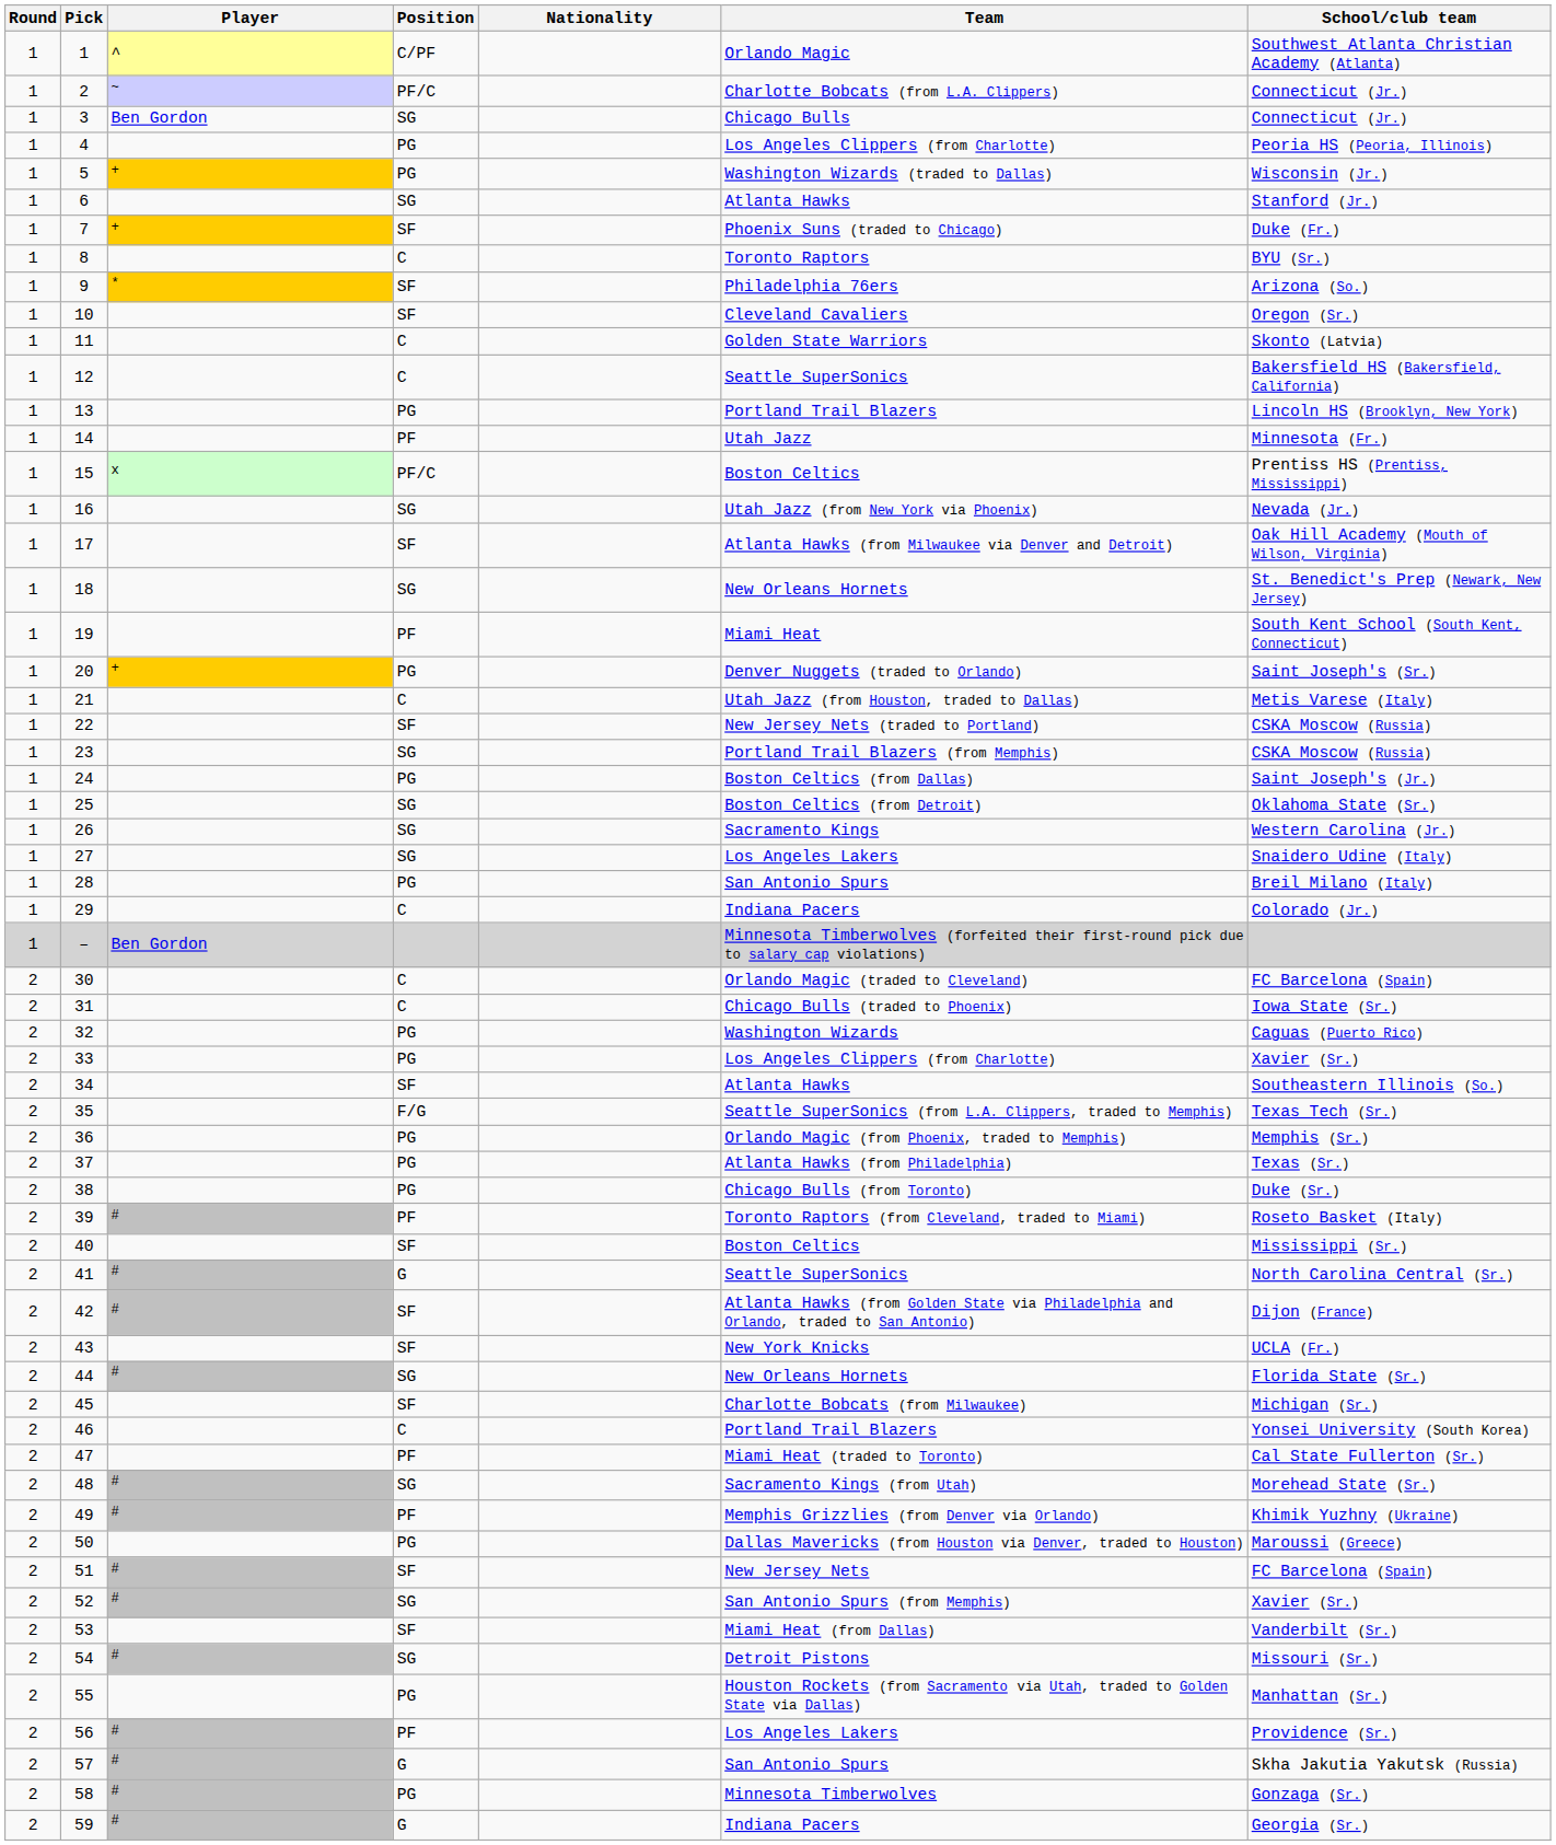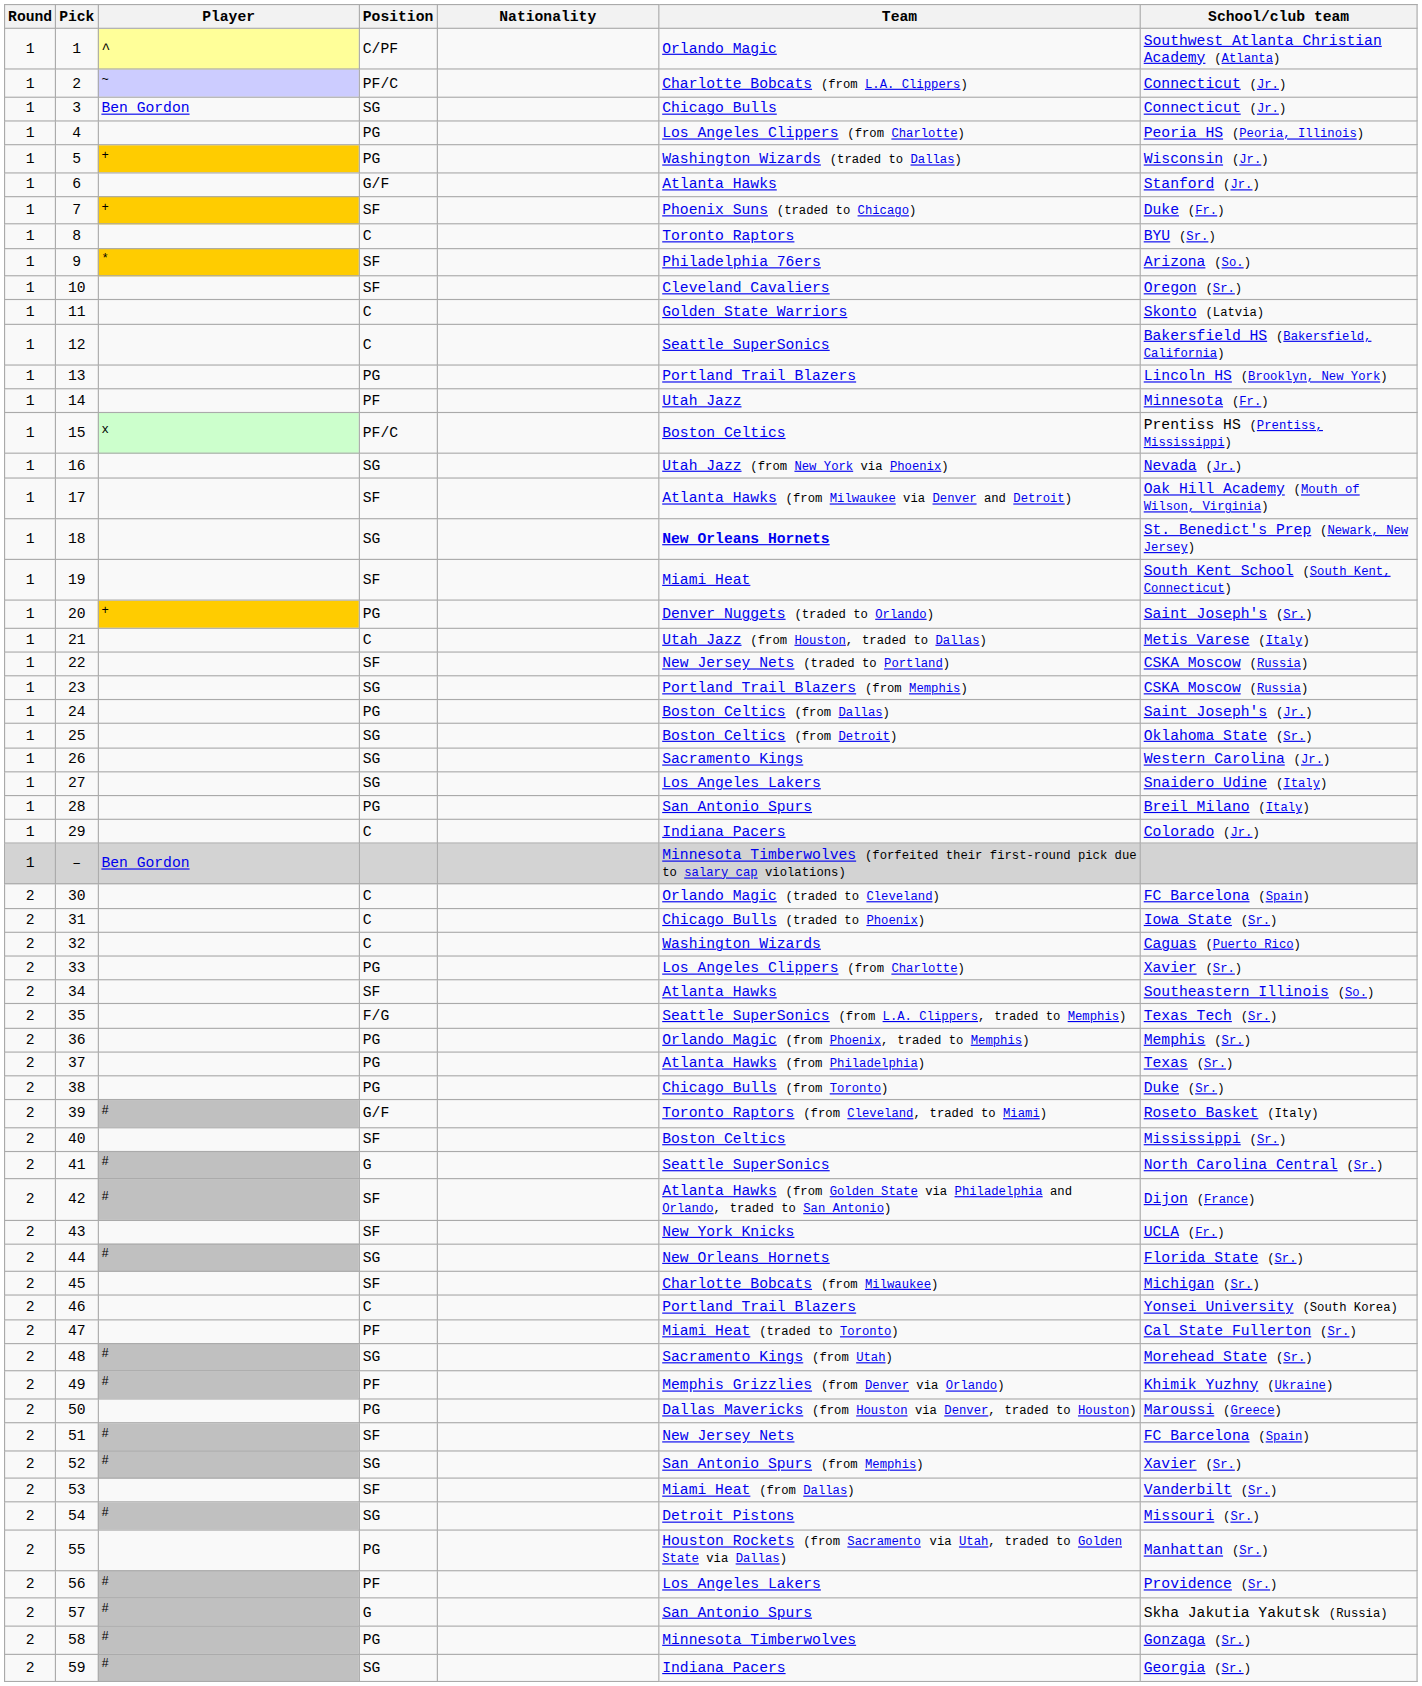6 | Position: SG -> G/F
18 | Team: normal -> bold
19 | Position: PF -> SF
32 | Position: PG -> C
39 | Position: PF -> G/F
59 | Position: G -> SG
